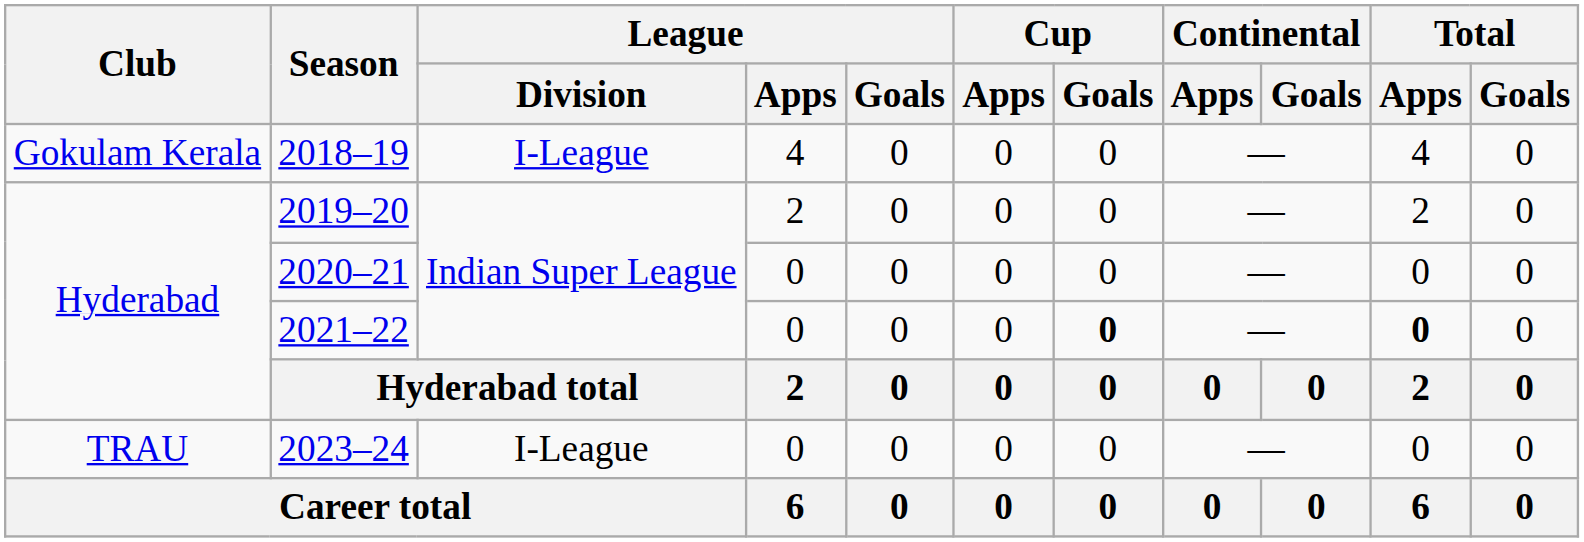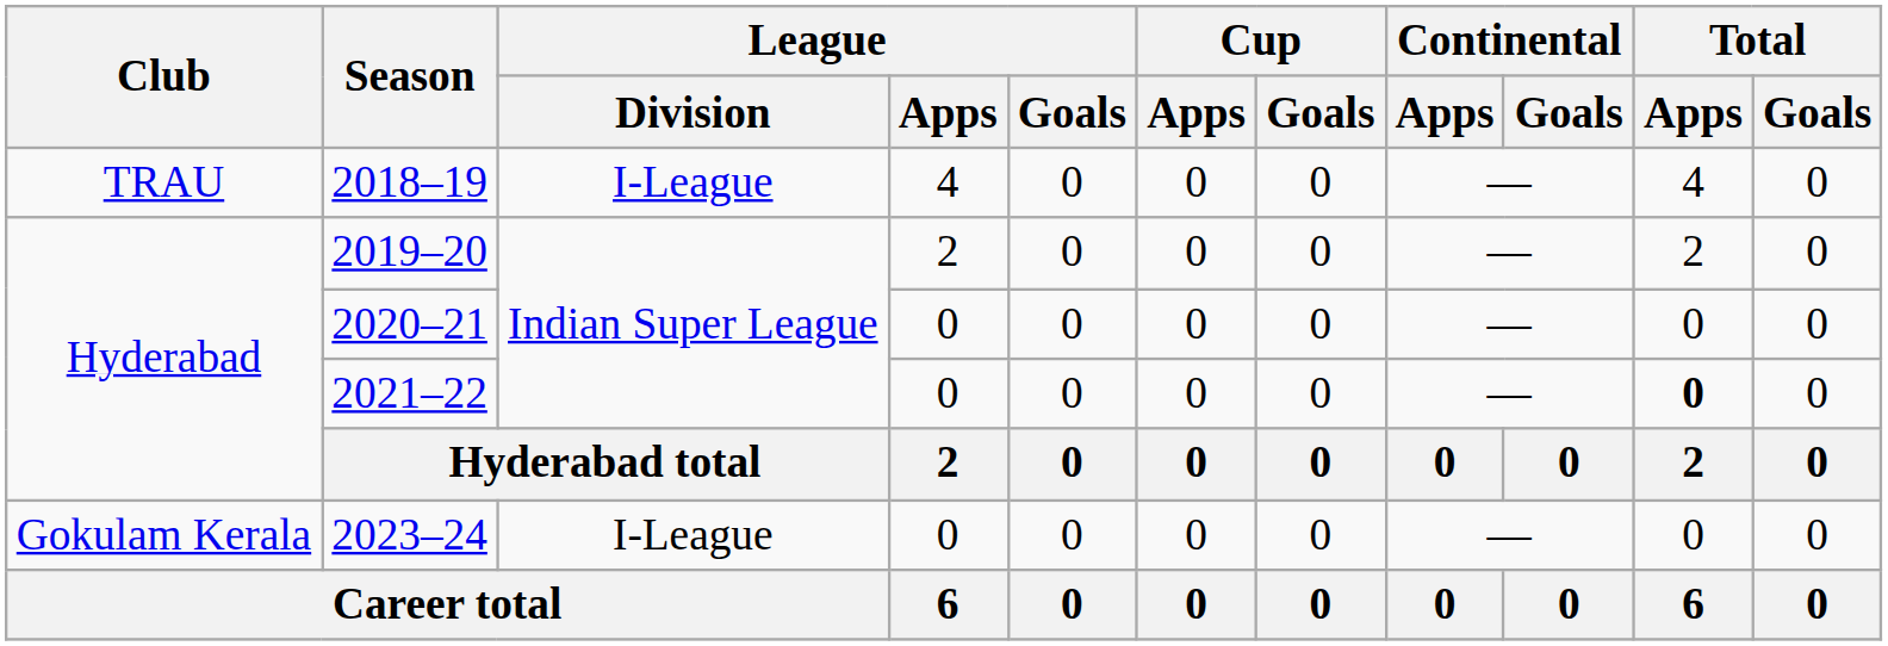2018–19 | Club: Gokulam Kerala -> TRAU
2021–22 | Cup / Goals: bold -> normal
2023–24 | Club: TRAU -> Gokulam Kerala
